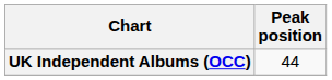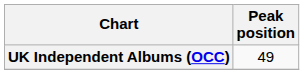UK Independent Albums (OCC) | Peak position: 44 -> 49
